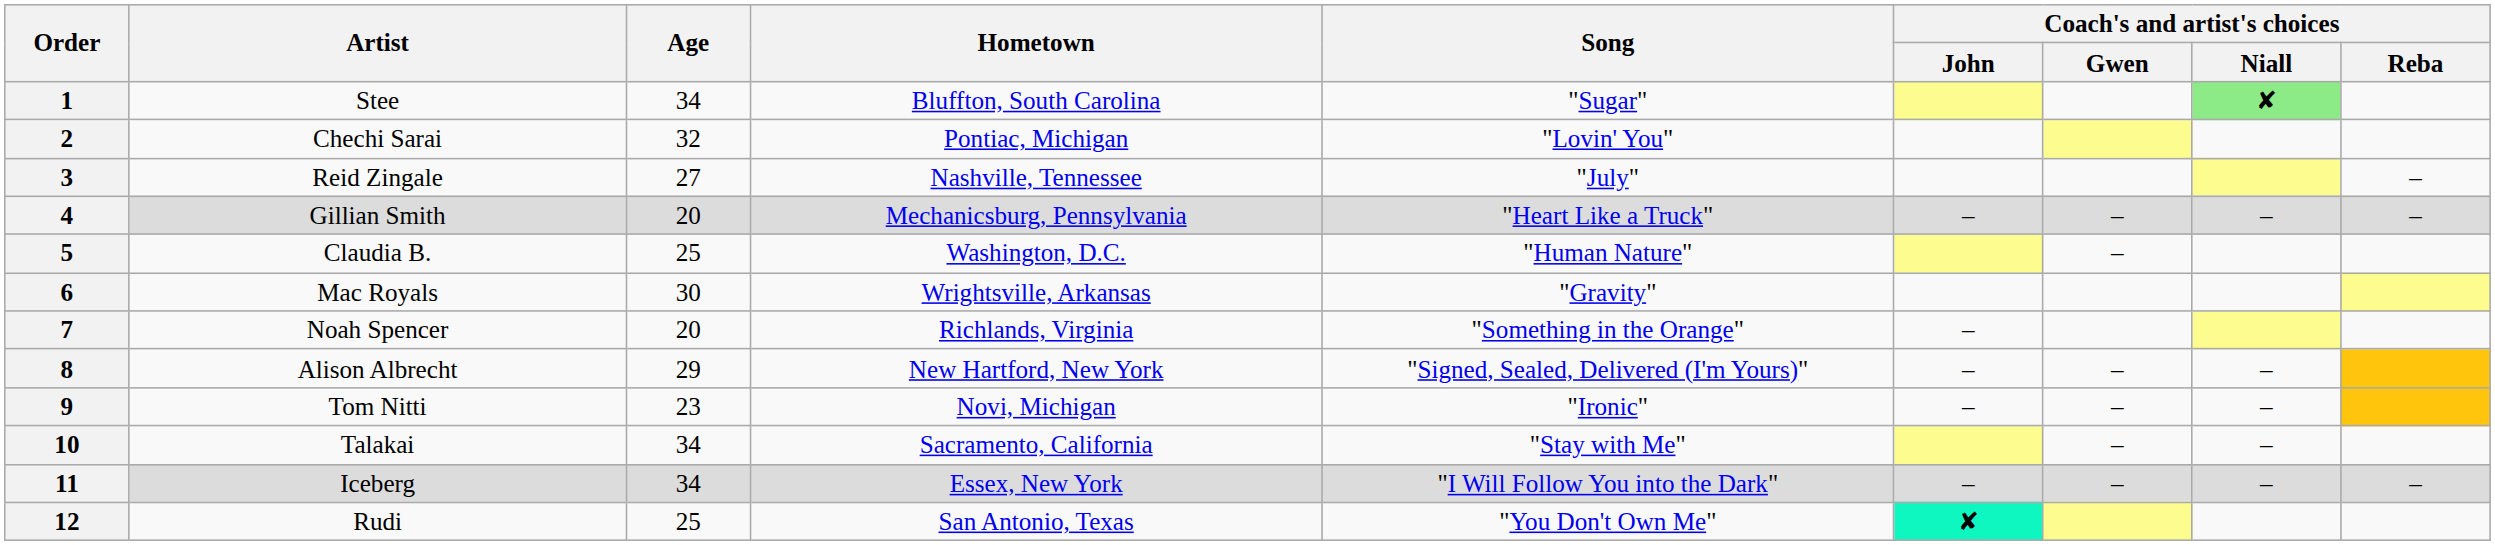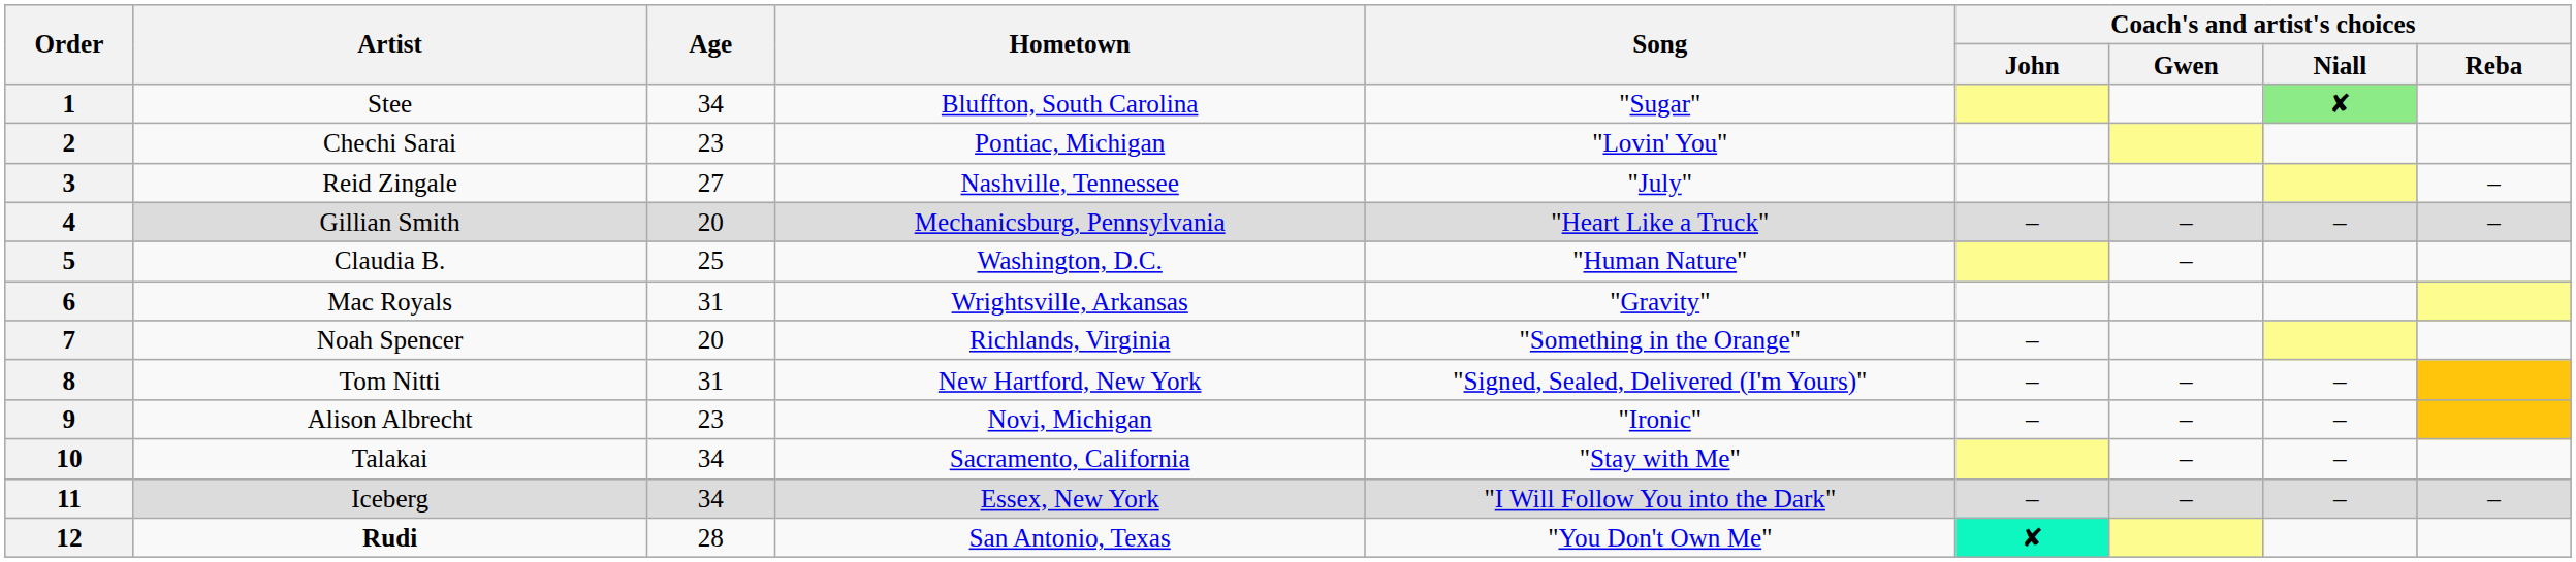2 | Age: 32 -> 23
6 | Age: 30 -> 31
8 | Artist: Alison Albrecht -> Tom Nitti
8 | Age: 29 -> 31
9 | Artist: Tom Nitti -> Alison Albrecht
12 | Artist: normal -> bold
12 | Age: 25 -> 28
